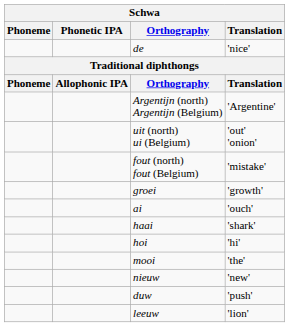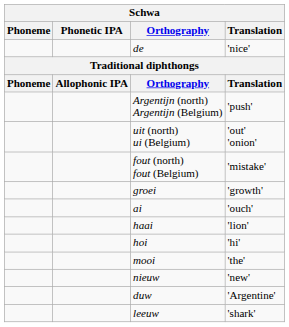Argentijn (north) Argentijn (Belgium) | Translation: 'Argentine' -> 'push'
haai | Translation: 'shark' -> 'lion'
duw | Translation: 'push' -> 'Argentine'
leeuw | Translation: 'lion' -> 'shark'
